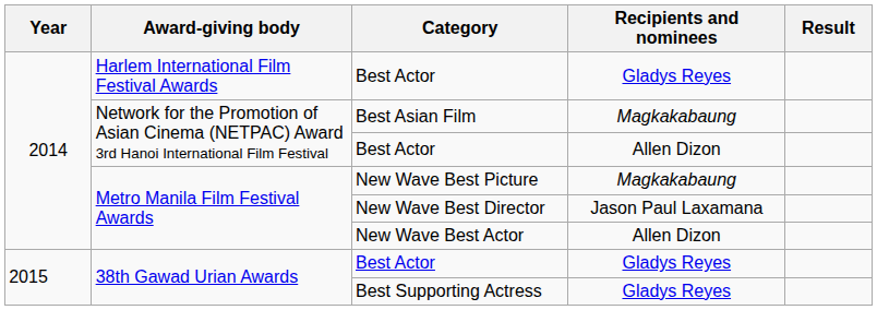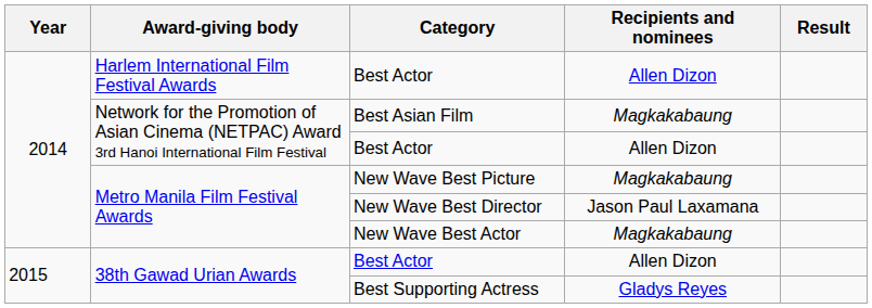Harlem International Film Festival Awards / Best Actor | Recipients and nominees: Gladys Reyes -> Allen Dizon
New Wave Best Actor | Recipients and nominees: Allen Dizon -> Magkakabaung
38th Gawad Urian Awards / Best Actor | Recipients and nominees: Gladys Reyes -> Allen Dizon
